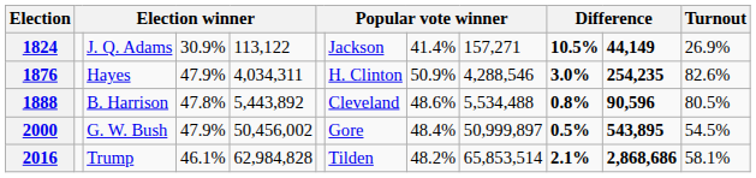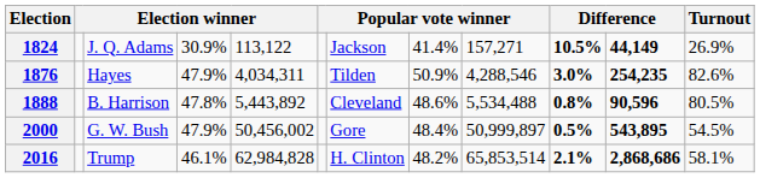1876 | column 7: H. Clinton -> Tilden
2016 | column 7: Tilden -> H. Clinton
